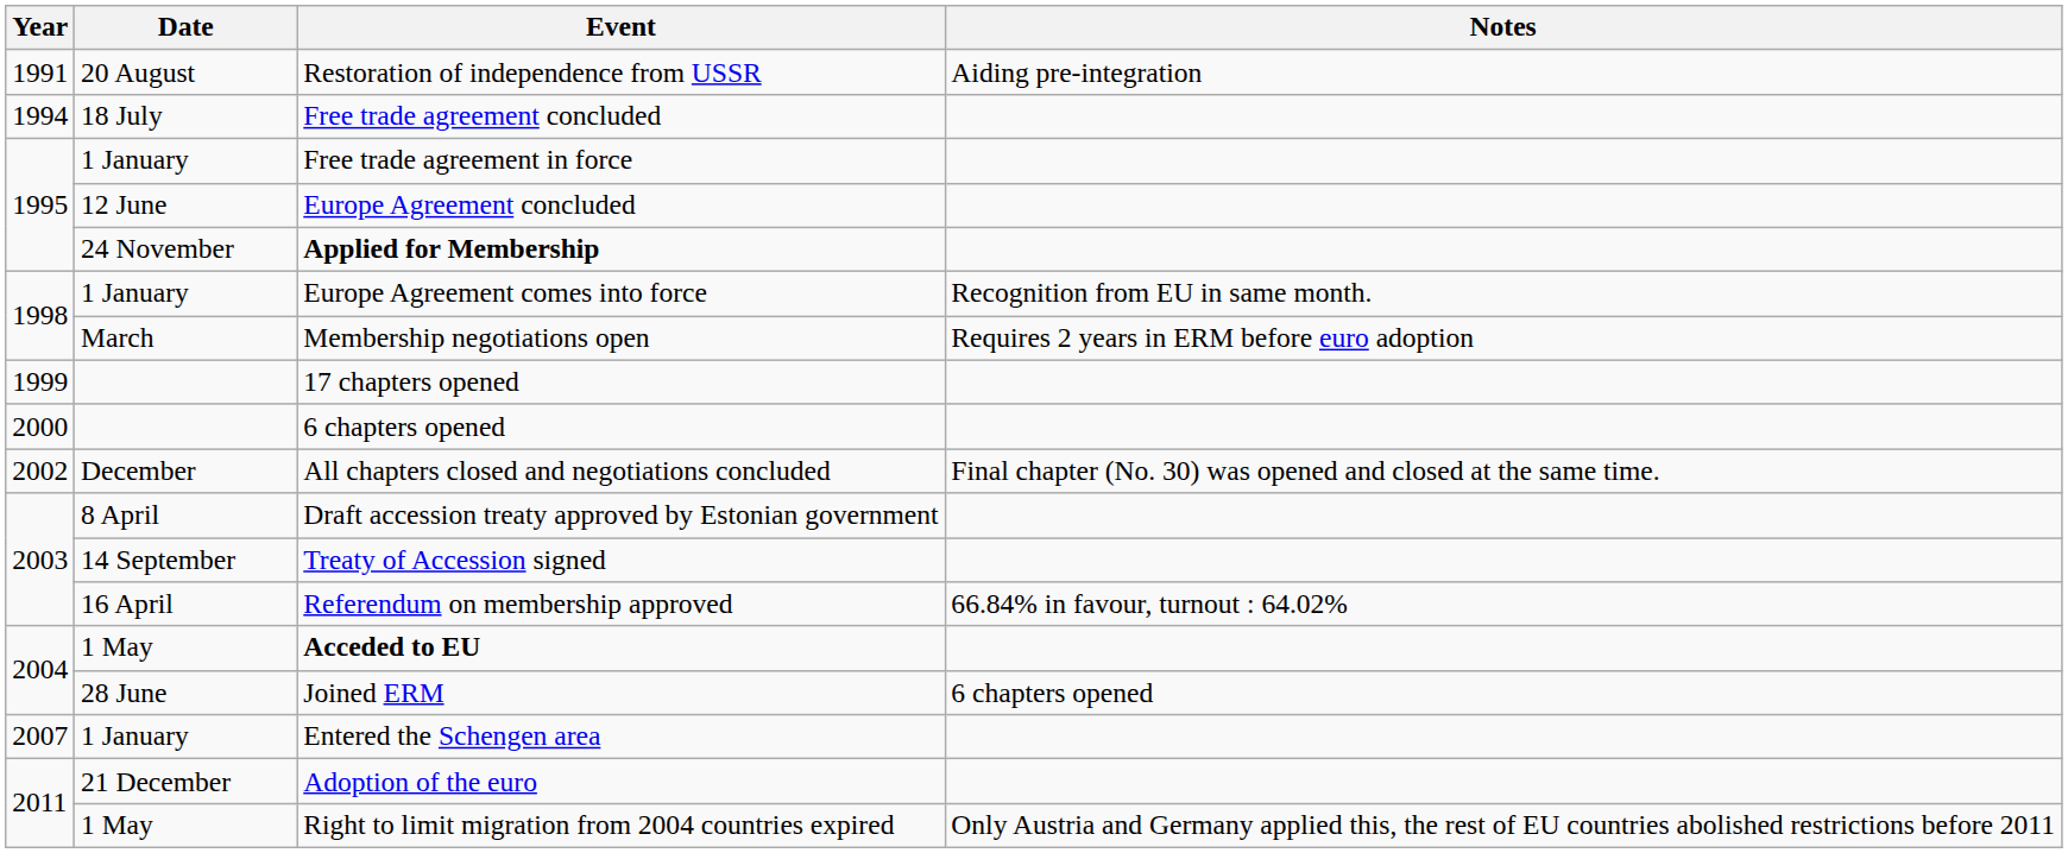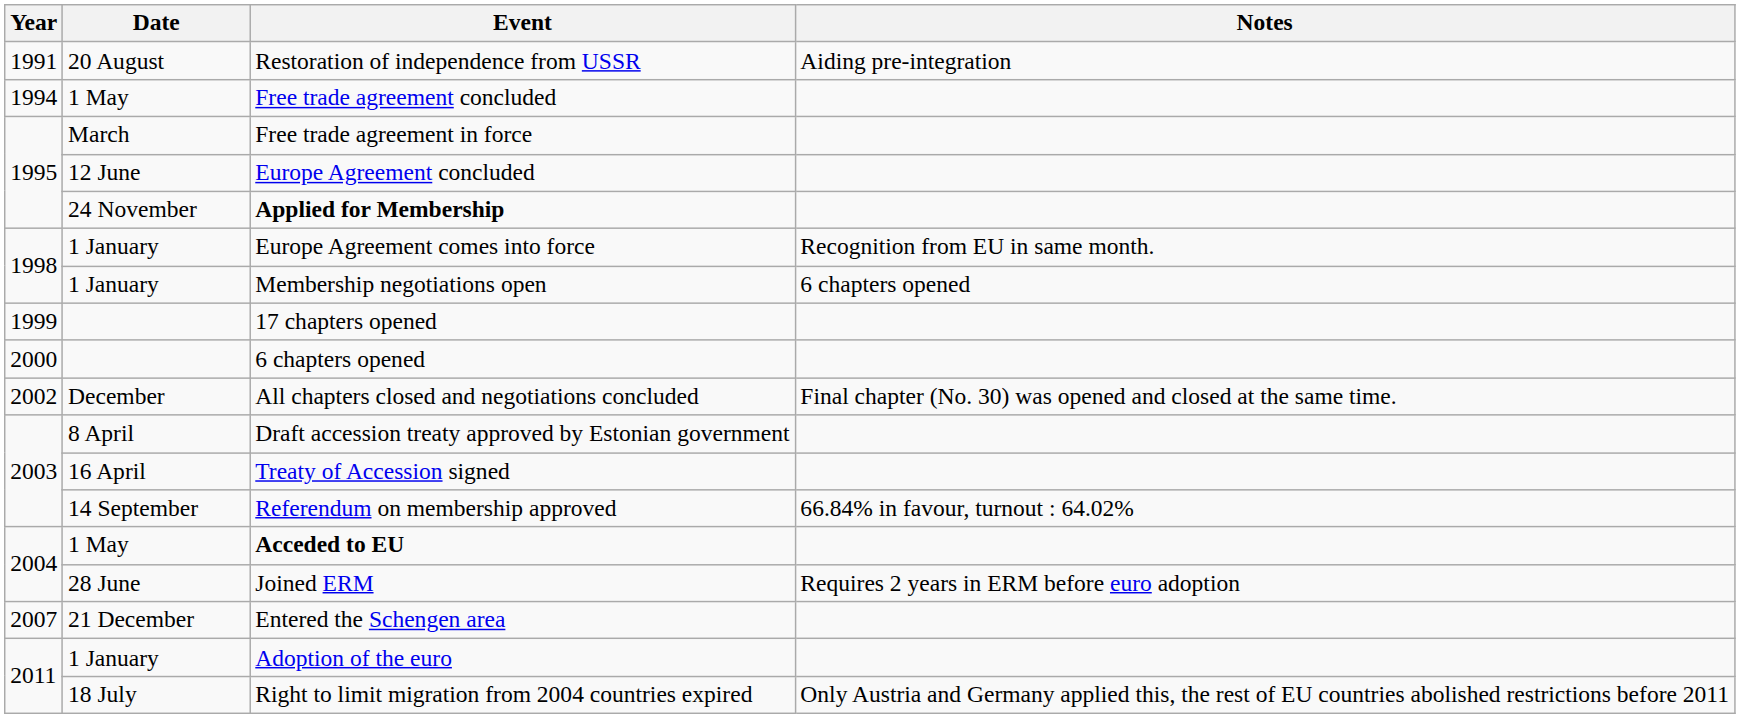Free trade agreement concluded | Date: 18 July -> 1 May
Free trade agreement in force | Date: 1 January -> March
Membership negotiations open | Date: March -> 1 January
Membership negotiations open | Notes: Requires 2 years in ERM before euro adoption -> 6 chapters opened
Treaty of Accession signed | Date: 14 September -> 16 April
Referendum on membership approved | Date: 16 April -> 14 September
Joined ERM | Notes: 6 chapters opened -> Requires 2 years in ERM before euro adoption
Entered the Schengen area | Date: 1 January -> 21 December
Adoption of the euro | Date: 21 December -> 1 January
Right to limit migration from 2004 countries expired | Date: 1 May -> 18 July
